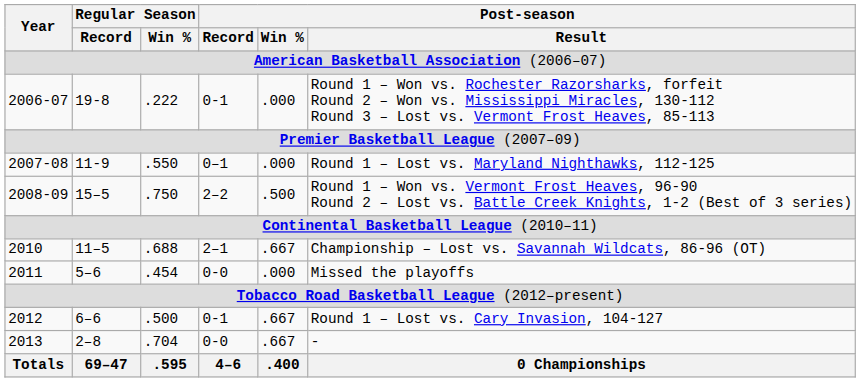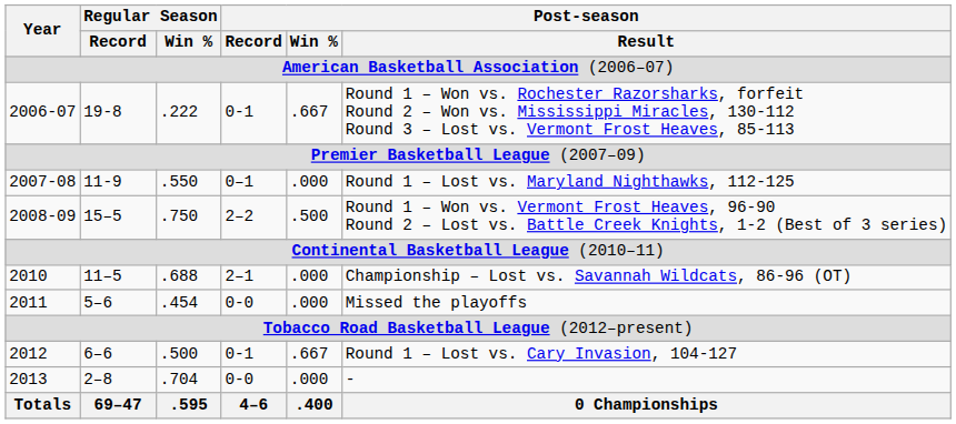2006-07 | Post-season / Win %: .000 -> .667
2010 | Post-season / Win %: .667 -> .000
2013 | Post-season / Win %: .667 -> .000
